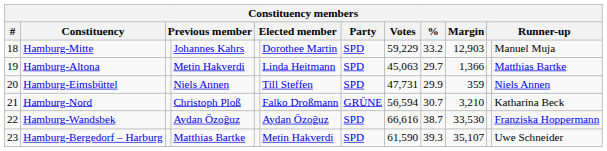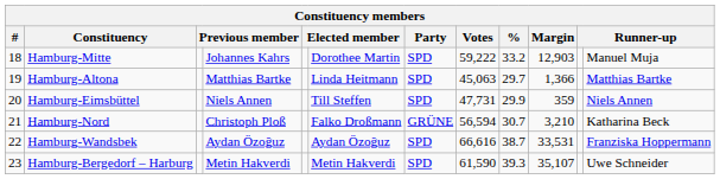Hamburg-Mitte | Votes: 59,229 -> 59,222
Hamburg-Altona | column 4: Metin Hakverdi -> Matthias Bartke
Hamburg-Wandsbek | Margin: 33,530 -> 33,531
Hamburg-Bergedorf – Harburg | column 4: Matthias Bartke -> Metin Hakverdi
